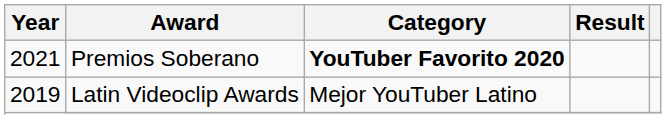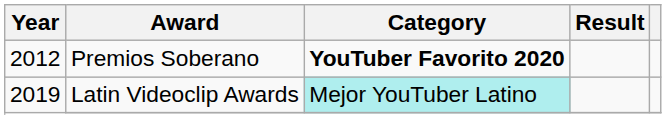Premios Soberano | Year: 2021 -> 2012
Latin Videoclip Awards | Category: no background -> paleturquoise background
